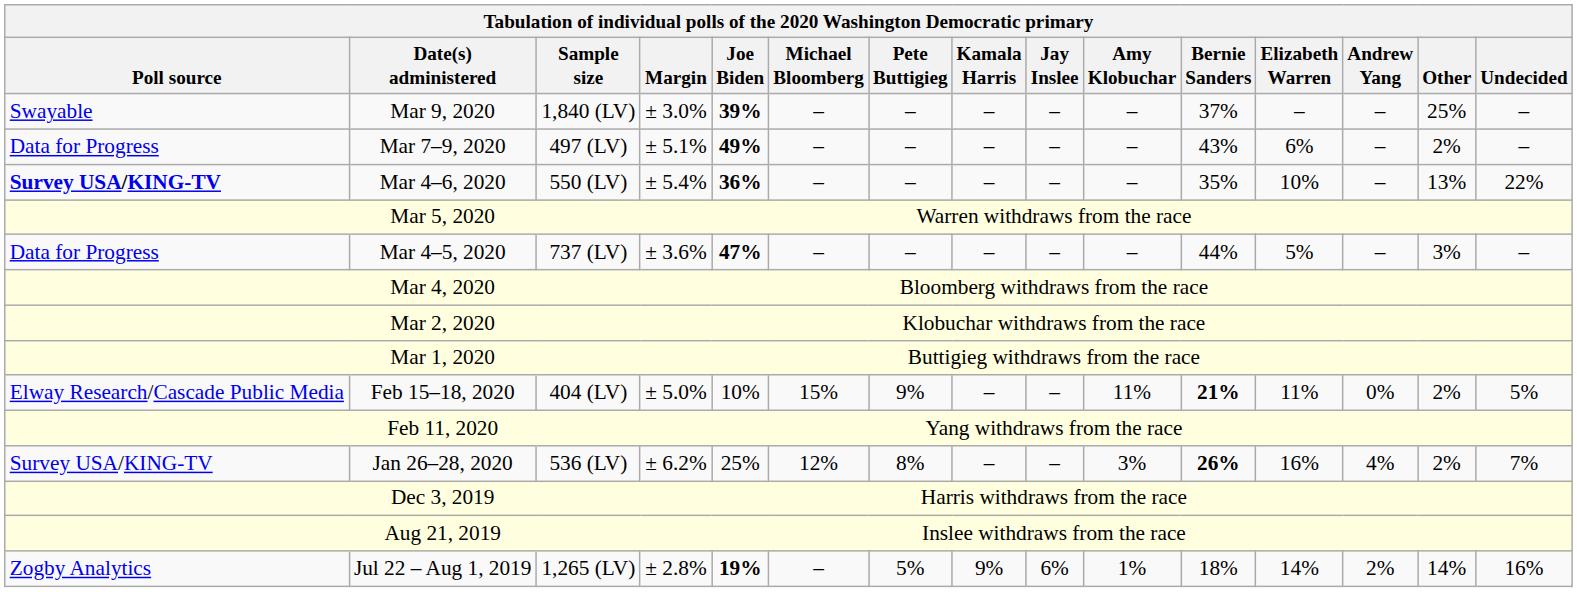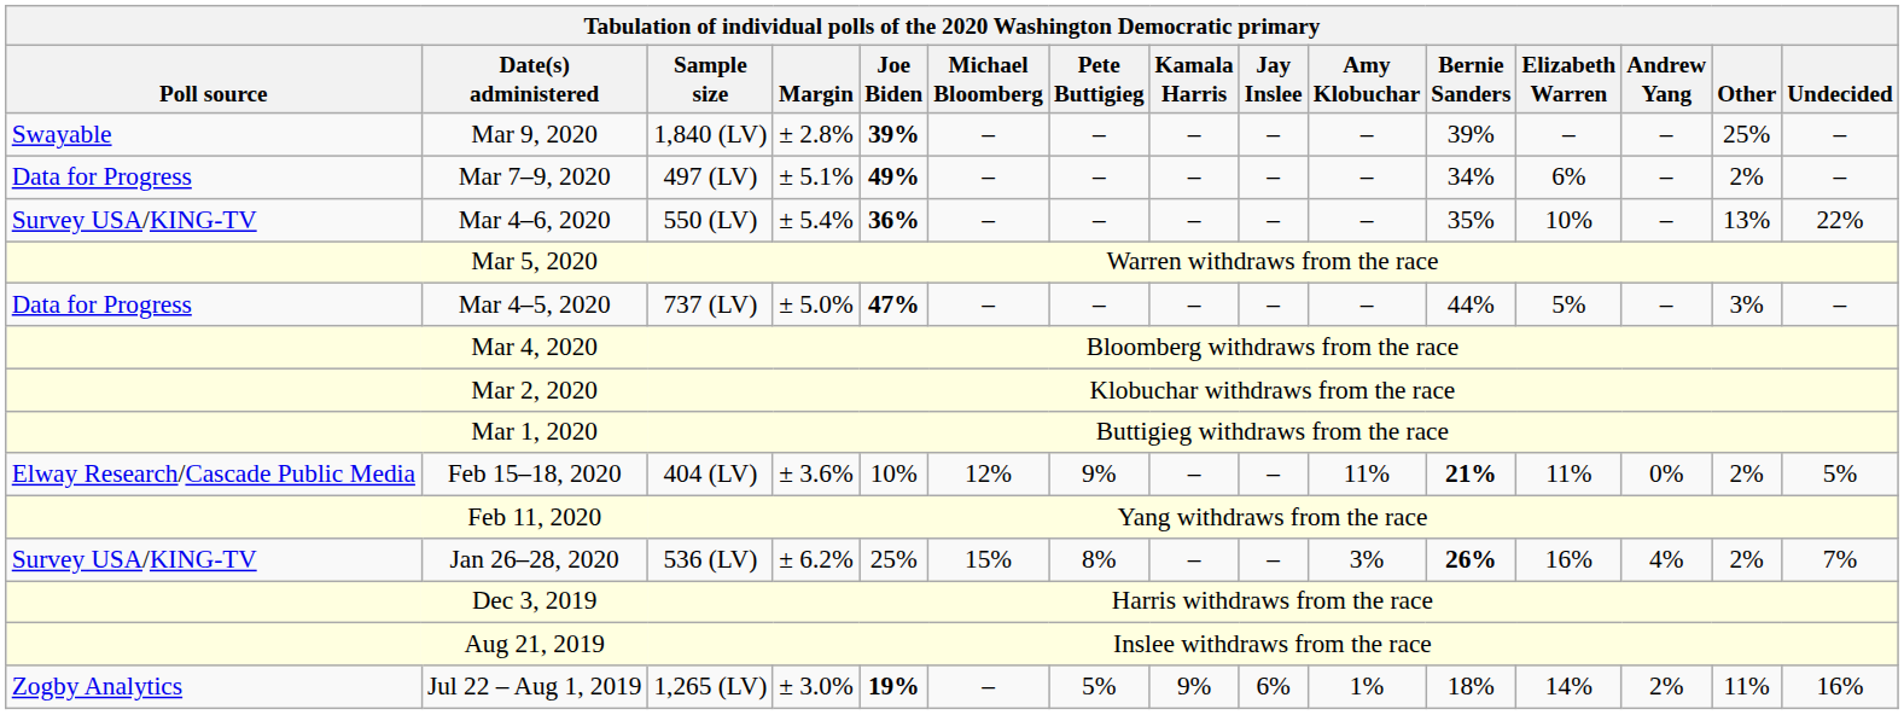Mar 9, 2020 | Margin: ± 3.0% -> ± 2.8%
Mar 9, 2020 | Bernie Sanders: 37% -> 39%
Mar 7–9, 2020 | Bernie Sanders: 43% -> 34%
Mar 4–6, 2020 | Poll source: bold -> normal
Mar 4–5, 2020 | Margin: ± 3.6% -> ± 5.0%
Feb 15–18, 2020 | Margin: ± 5.0% -> ± 3.6%
Feb 15–18, 2020 | Michael Bloomberg: 15% -> 12%
Jan 26–28, 2020 | Michael Bloomberg: 12% -> 15%
Jul 22 – Aug 1, 2019 | Margin: ± 2.8% -> ± 3.0%
Jul 22 – Aug 1, 2019 | Other: 14% -> 11%
